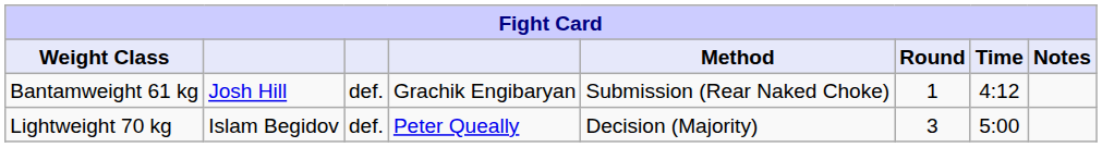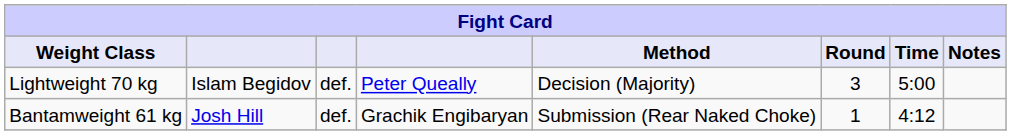rows swapped: Bantamweight 61 kg <-> Lightweight 70 kg
